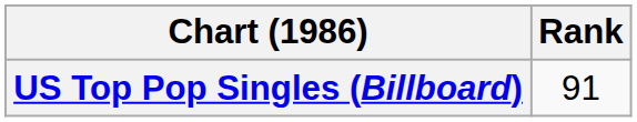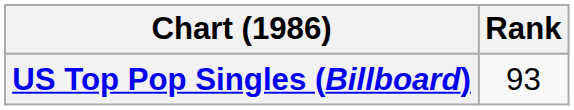US Top Pop Singles (Billboard) | Rank: 91 -> 93
